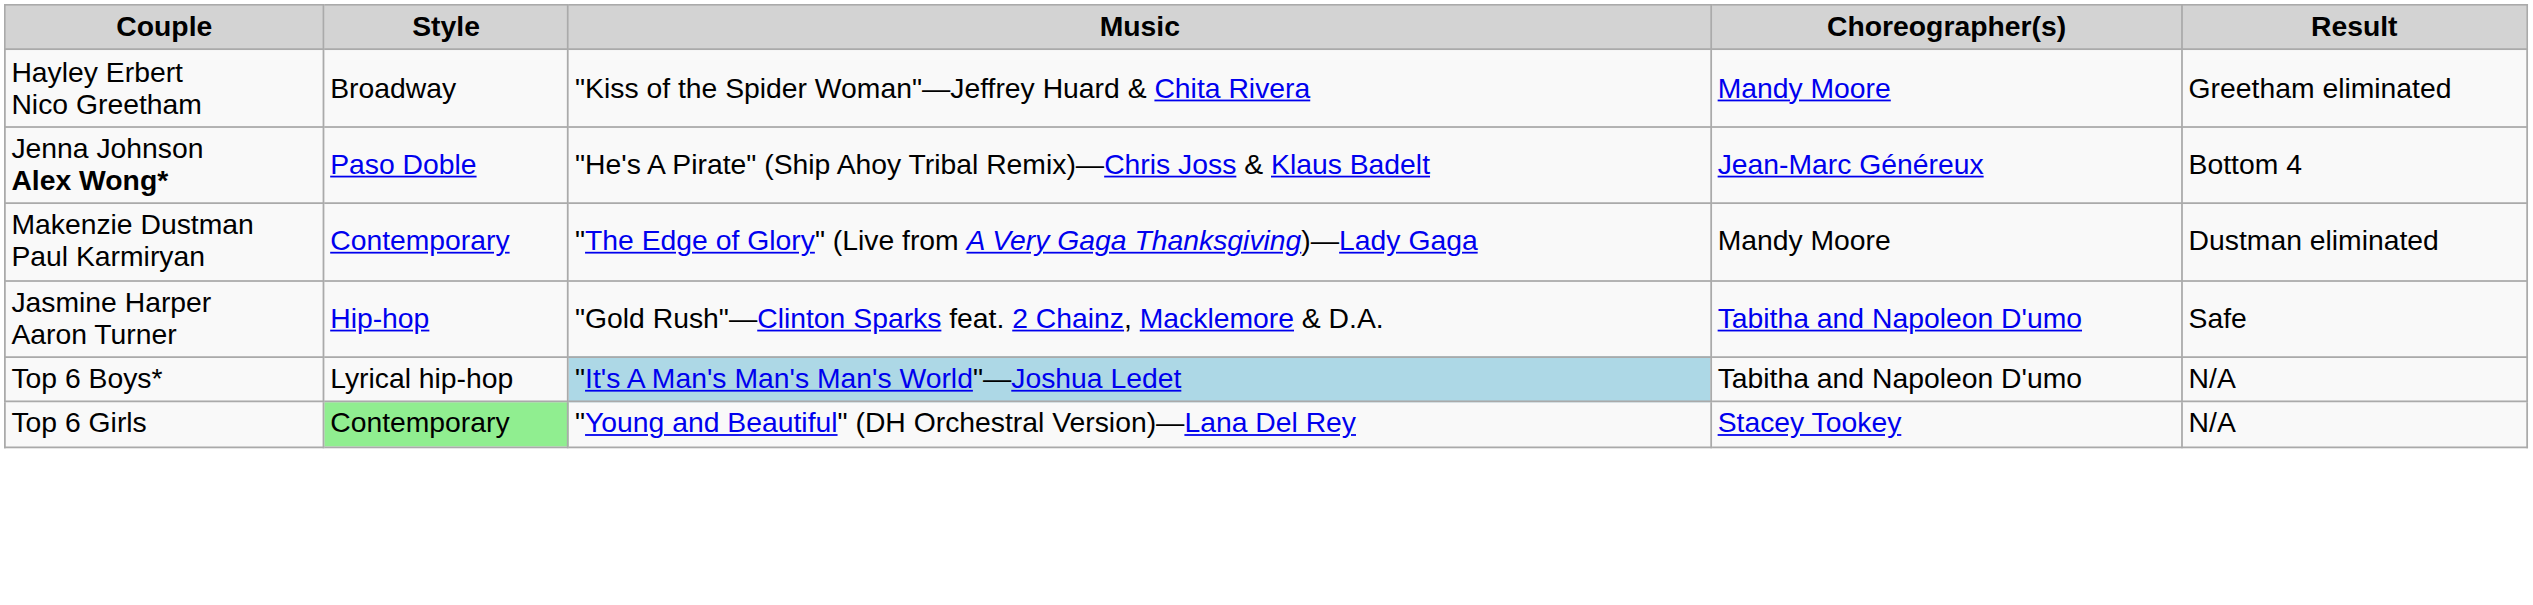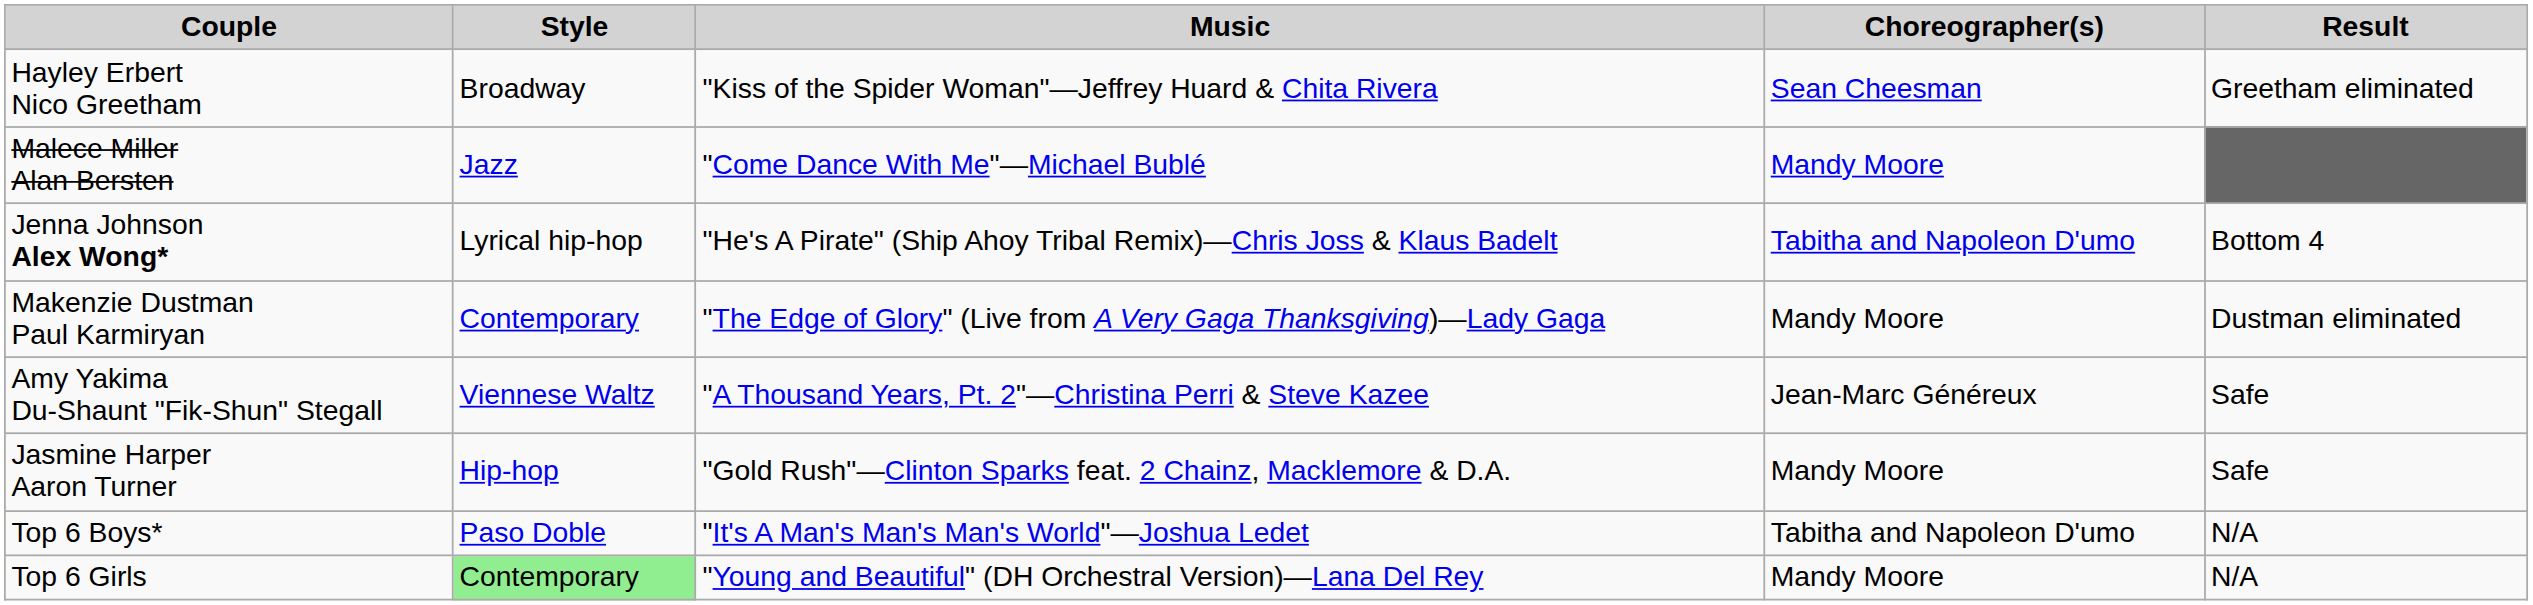Hayley Erbert Nico Greetham | Choreographer(s): Mandy Moore -> Sean Cheesman
+ row: Malece Miller Alan Bersten | Jazz | "Come Dance With Me"—Michael Bublé | Mandy Moore
Jenna Johnson Alex Wong* | Style: Paso Doble -> Lyrical hip-hop
Jenna Johnson Alex Wong* | Choreographer(s): Jean-Marc Généreux -> Tabitha and Napoleon D'umo
+ row: Amy Yakima Du-Shaunt "Fik-Shun" Stegall | Viennese Waltz | "A Thousand Years, Pt. 2"—Christina Perri & Steve Kazee | Jean-Marc Généreux | Safe
Jasmine Harper Aaron Turner | Choreographer(s): Tabitha and Napoleon D'umo -> Mandy Moore
Top 6 Boys* | Style: Lyrical hip-hop -> Paso Doble
Top 6 Boys* | Music: lightblue background -> no background
Top 6 Girls | Choreographer(s): Stacey Tookey -> Mandy Moore
